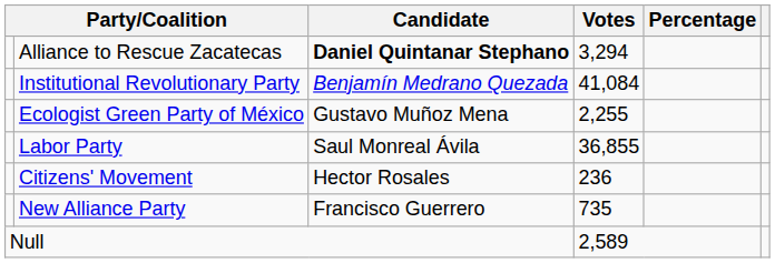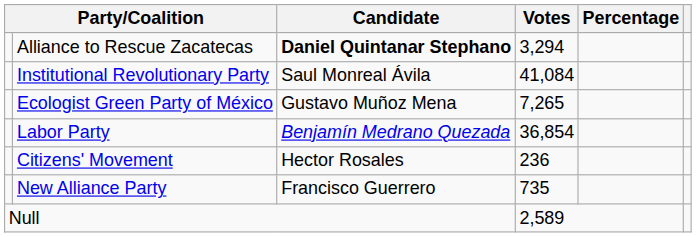Institutional Revolutionary Party | Candidate: Benjamín Medrano Quezada -> Saul Monreal Ávila
Ecologist Green Party of México | Votes: 2,255 -> 7,265
Labor Party | Candidate: Saul Monreal Ávila -> Benjamín Medrano Quezada
Labor Party | Votes: 36,855 -> 36,854
